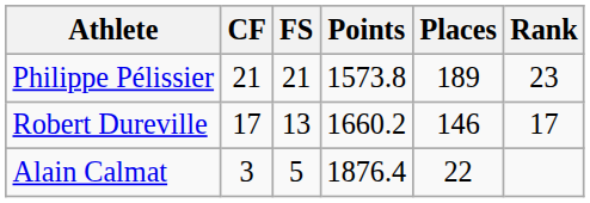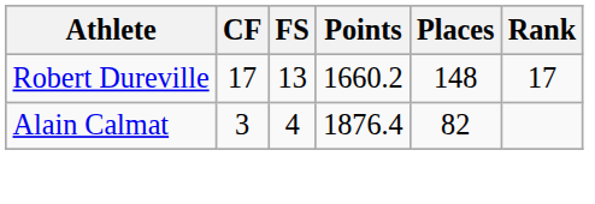- row: Philippe Pélissier | 21 | 21 | 1573.8 | 189 | 23
Robert Dureville | Places: 146 -> 148
Alain Calmat | FS: 5 -> 4
Alain Calmat | Places: 22 -> 82
